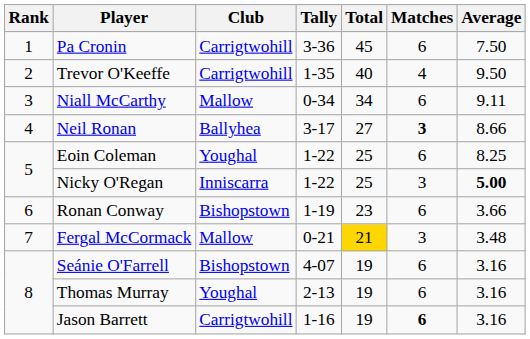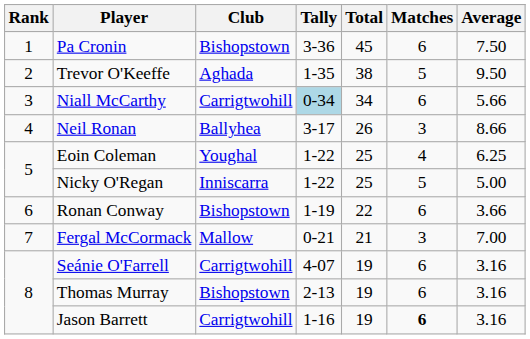Pa Cronin | Club: Carrigtwohill -> Bishopstown
Trevor O'Keeffe | Club: Carrigtwohill -> Aghada
Trevor O'Keeffe | Total: 40 -> 38
Trevor O'Keeffe | Matches: 4 -> 5
Niall McCarthy | Club: Mallow -> Carrigtwohill
Niall McCarthy | Tally: no background -> lightblue background
Niall McCarthy | Average: 9.11 -> 5.66
Neil Ronan | Total: 27 -> 26
Neil Ronan | Matches: bold -> normal
Eoin Coleman | Matches: 6 -> 4
Eoin Coleman | Average: 8.25 -> 6.25
Nicky O'Regan | Matches: 3 -> 5
Nicky O'Regan | Average: bold -> normal
Ronan Conway | Total: 23 -> 22
Fergal McCormack | Total: gold background -> no background
Fergal McCormack | Average: 3.48 -> 7.00
Seánie O'Farrell | Club: Bishopstown -> Carrigtwohill
Thomas Murray | Club: Youghal -> Bishopstown
